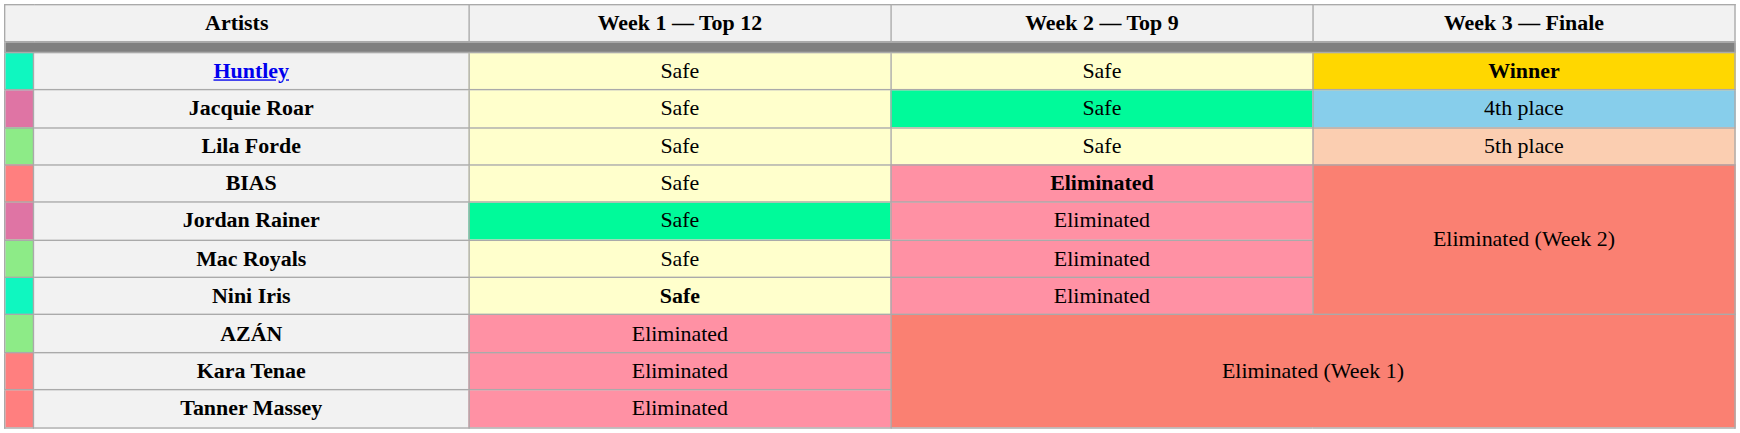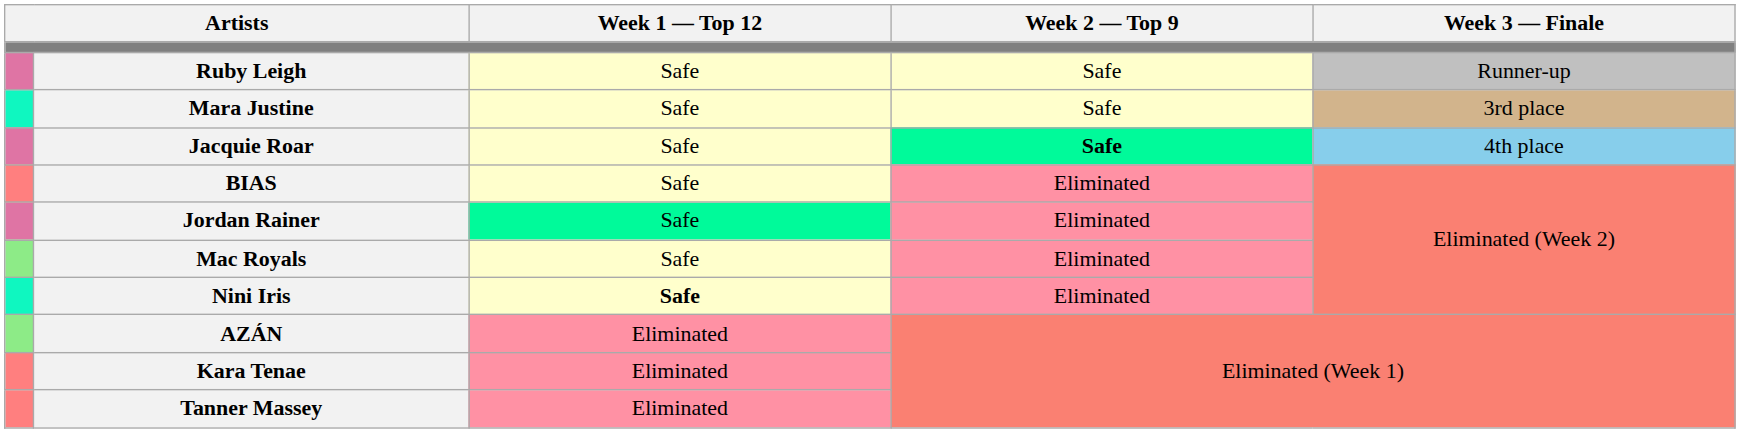- row: Huntley | Safe | Safe | Winner
+ row: Ruby Leigh | Safe | Safe | Runner-up
+ row: Mara Justine | Safe | Safe | 3rd place
Jacquie Roar | Week 2 — Top 9: normal -> bold
- row: Lila Forde | Safe | Safe | 5th place
BIAS | Week 2 — Top 9: bold -> normal
